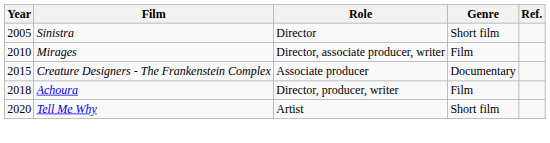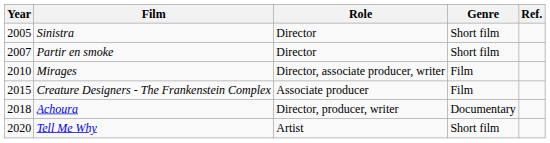+ row: 2007 | Partir en smoke | Director | Short film
Creature Designers - The Frankenstein Complex | Genre: Documentary -> Film
Achoura | Genre: Film -> Documentary
